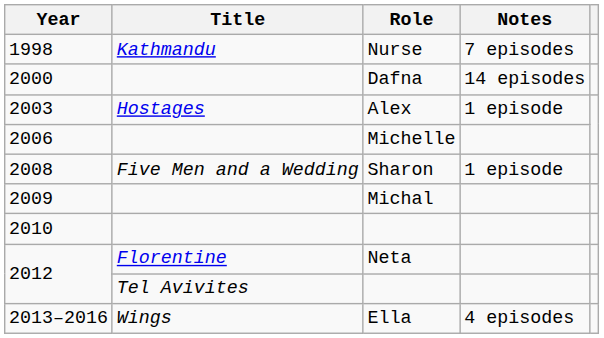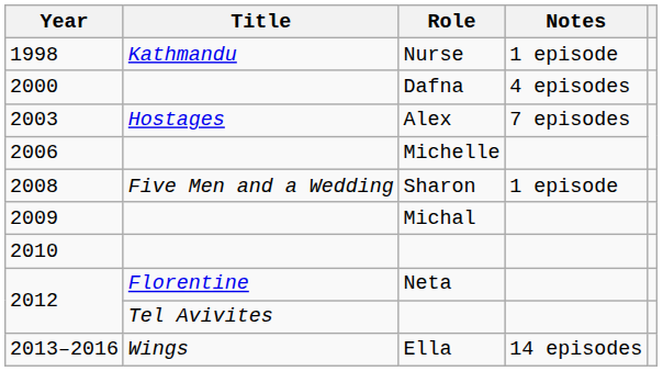Nurse | Notes: 7 episodes -> 1 episode
Dafna | Notes: 14 episodes -> 4 episodes
Alex | Notes: 1 episode -> 7 episodes
Ella | Notes: 4 episodes -> 14 episodes
